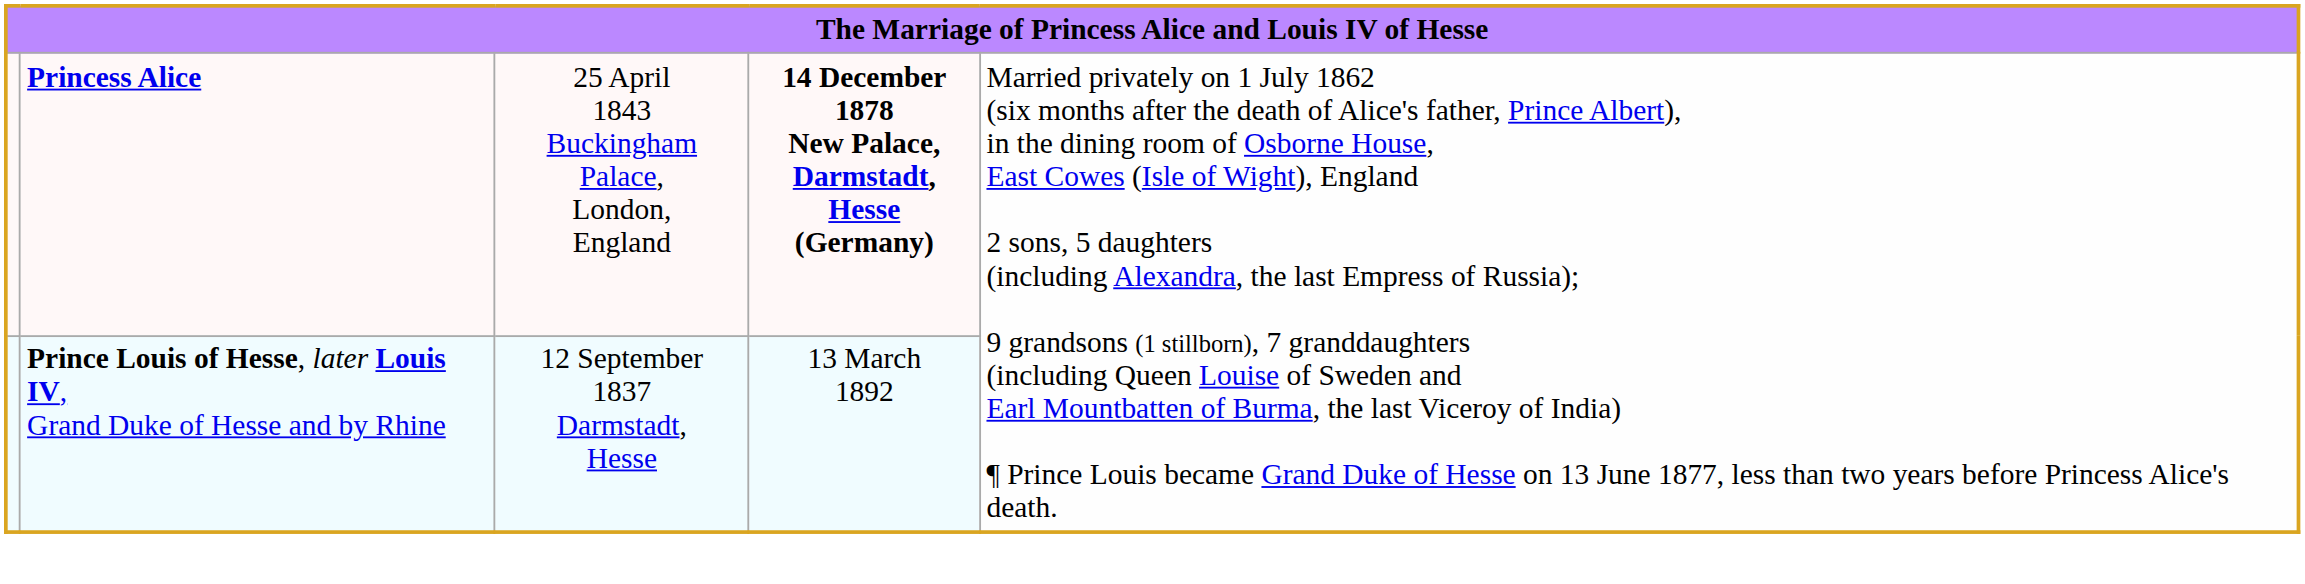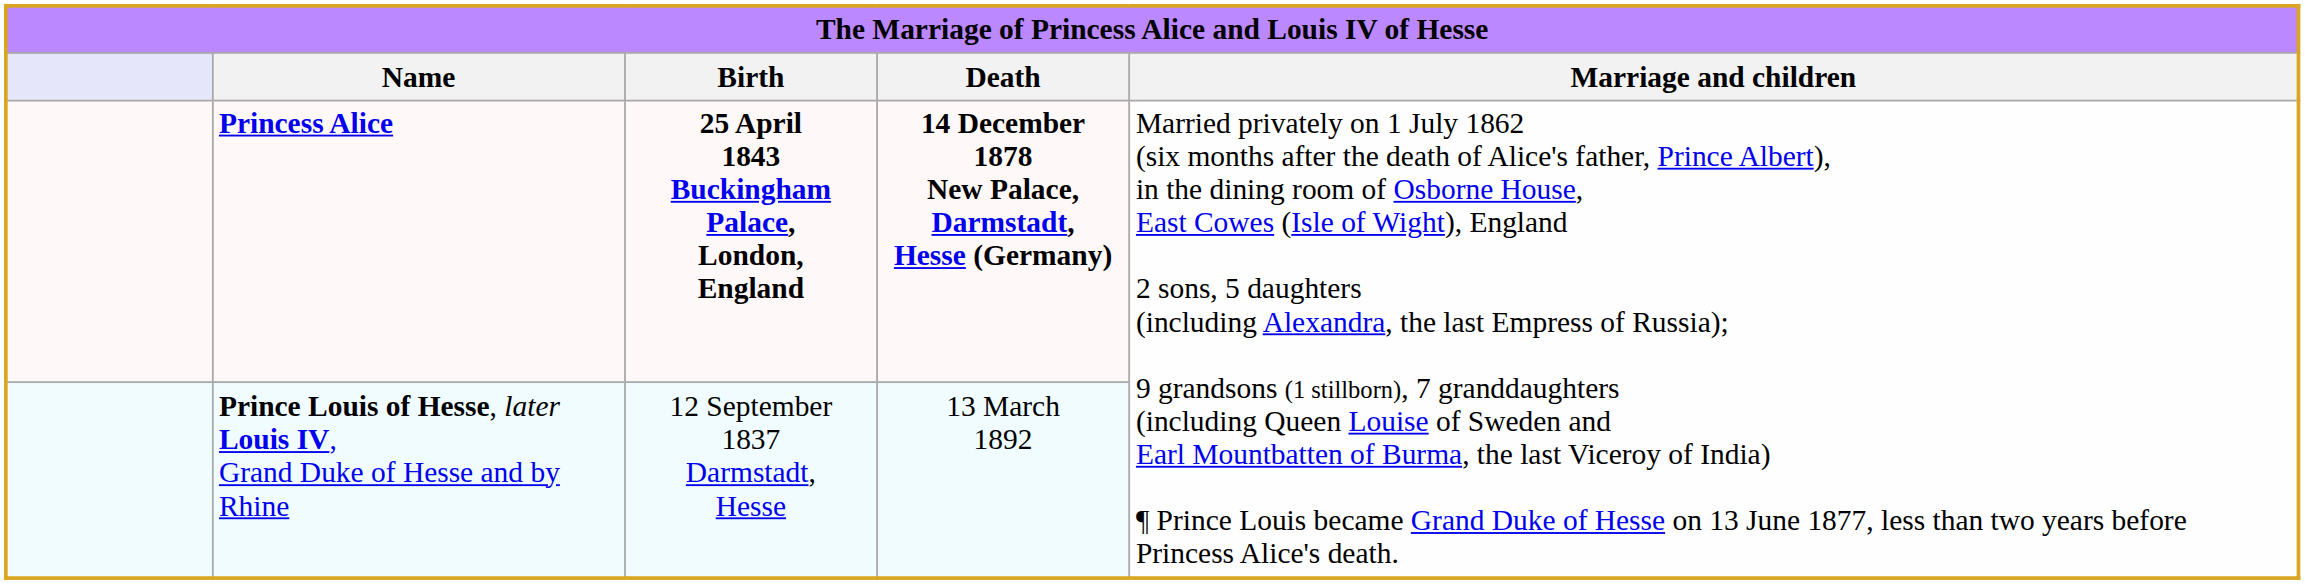+ row: Name | Birth | Death | Marriage and children
Princess Alice | column 3: normal -> bold
